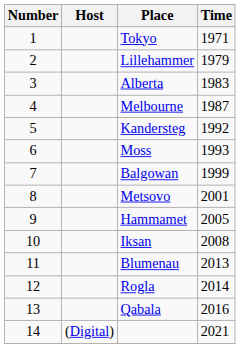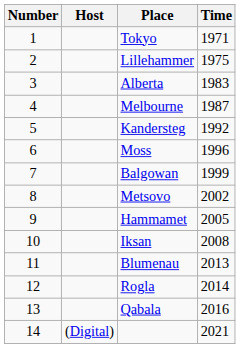Lillehammer | Time: 1979 -> 1975
Moss | Time: 1993 -> 1996
Metsovo | Time: 2001 -> 2002
